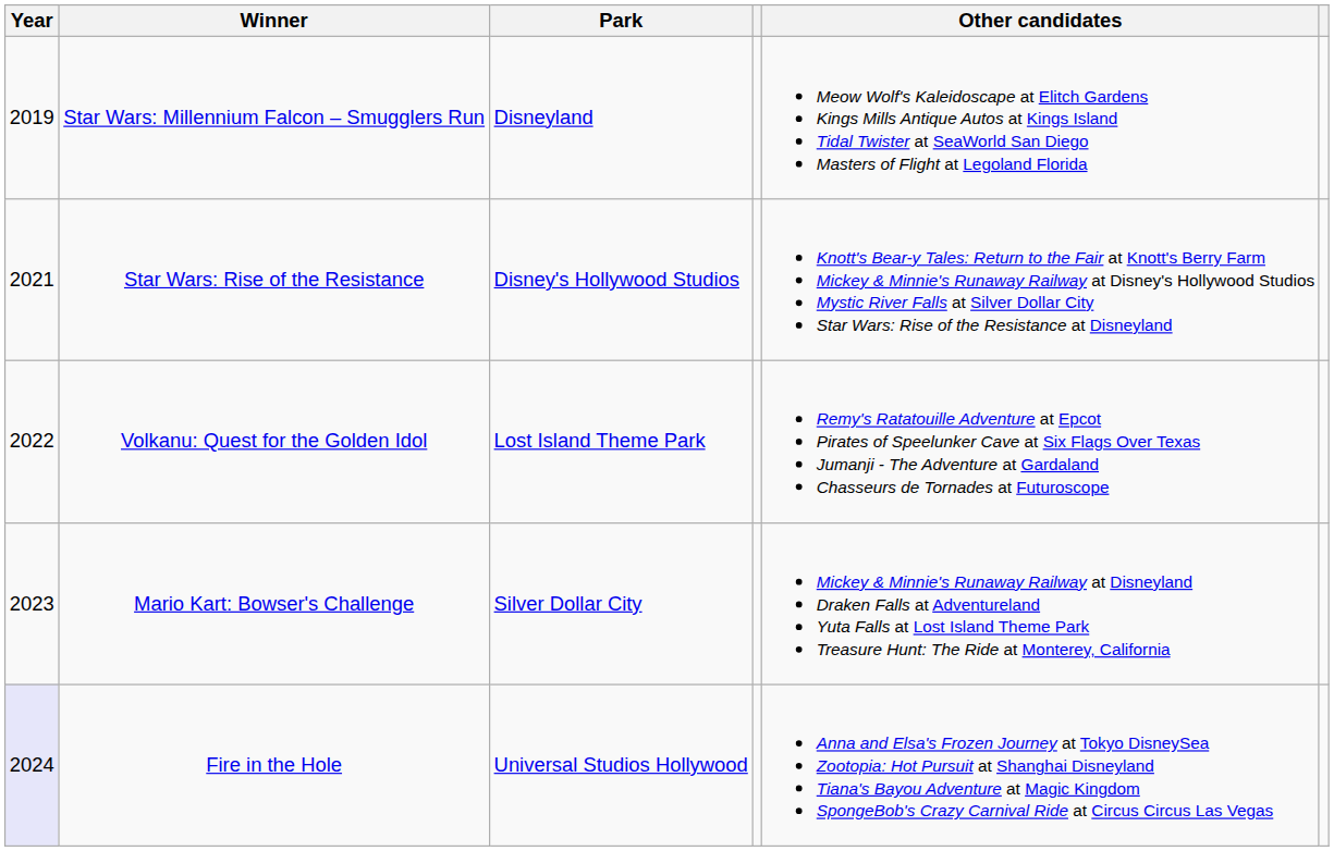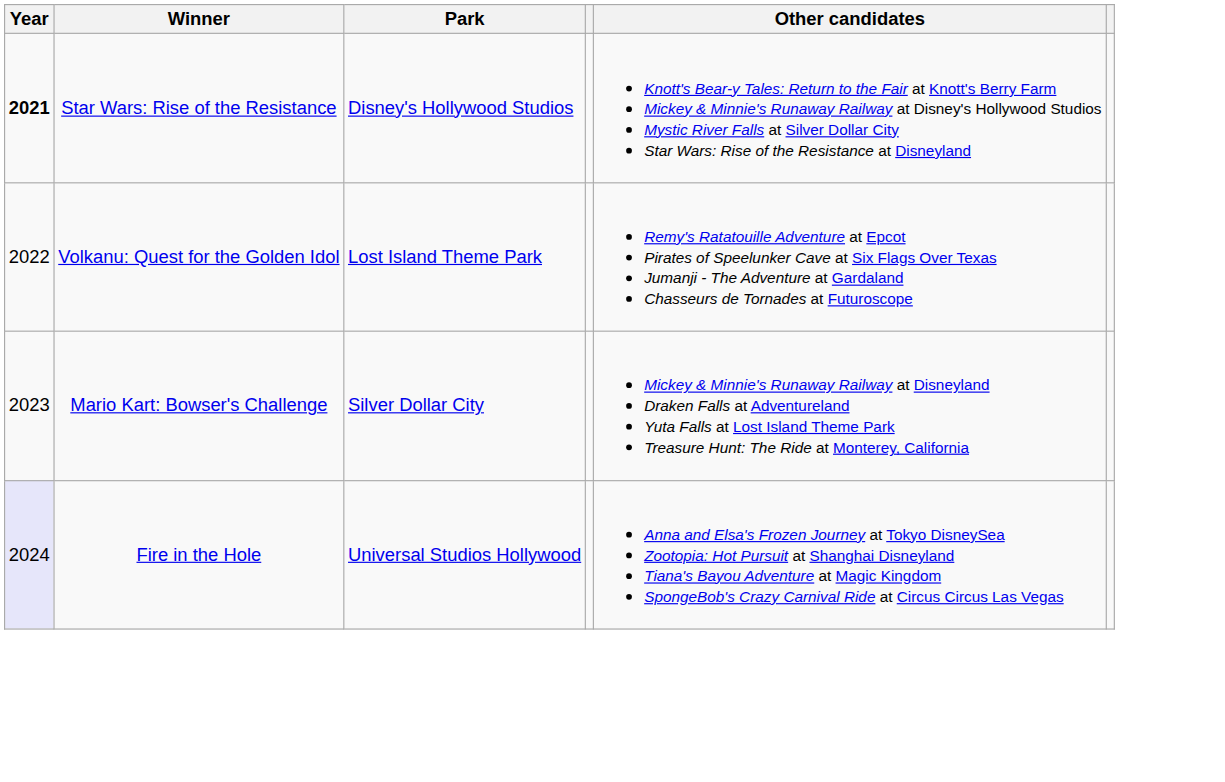- row: 2019 | Star Wars: Millennium Falcon – Smugglers Run | Disneyland | Meow Wolf's Kaleidoscape at Elitch Gardens Kings Mills Antique Autos at Kings Island Tidal Twister at SeaWorld San Diego Masters of Flight at Legoland Florida
Star Wars: Rise of the Resistance | Year: normal -> bold
